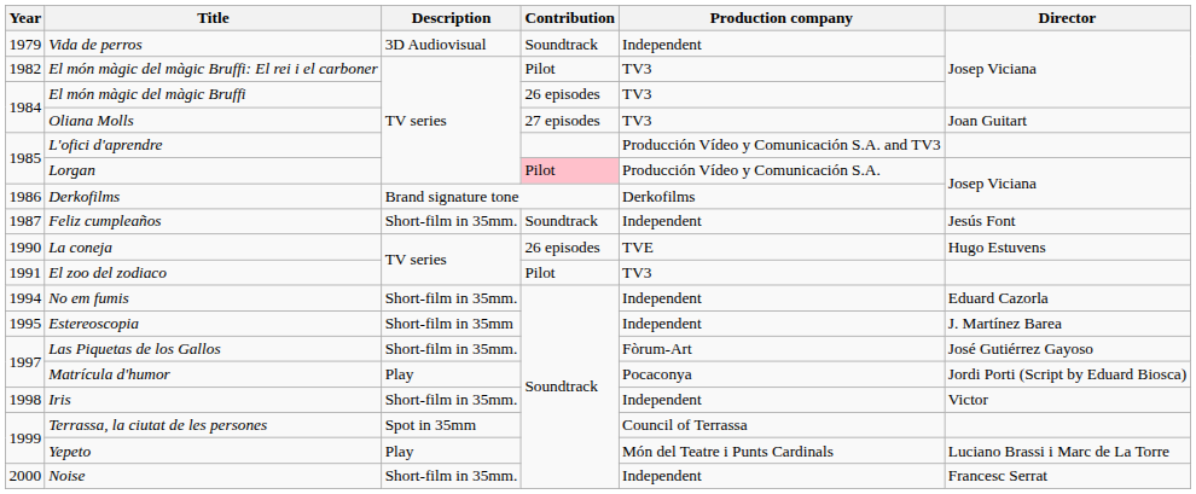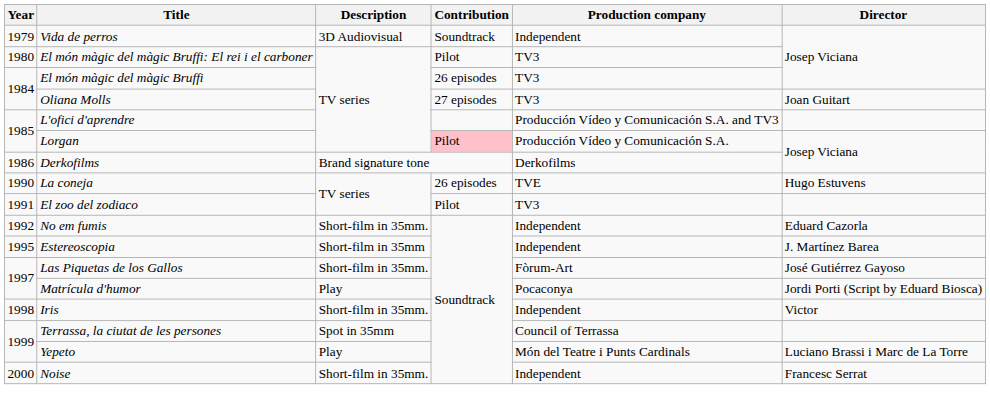El món màgic del màgic Bruffi: El rei i el carboner | Year: 1982 -> 1980
- row: 1987 | Feliz cumpleaños | Short-film in 35mm. | Soundtrack | Independent | Jesús Font
No em fumis | Year: 1994 -> 1992
